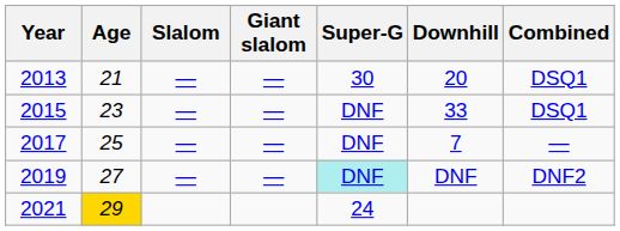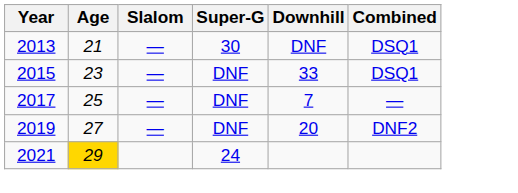- column: Giant slalom | — | — | — | —
2013 | Downhill: 20 -> DNF
2019 | Super-G: paleturquoise background -> no background
2019 | Downhill: DNF -> 20
